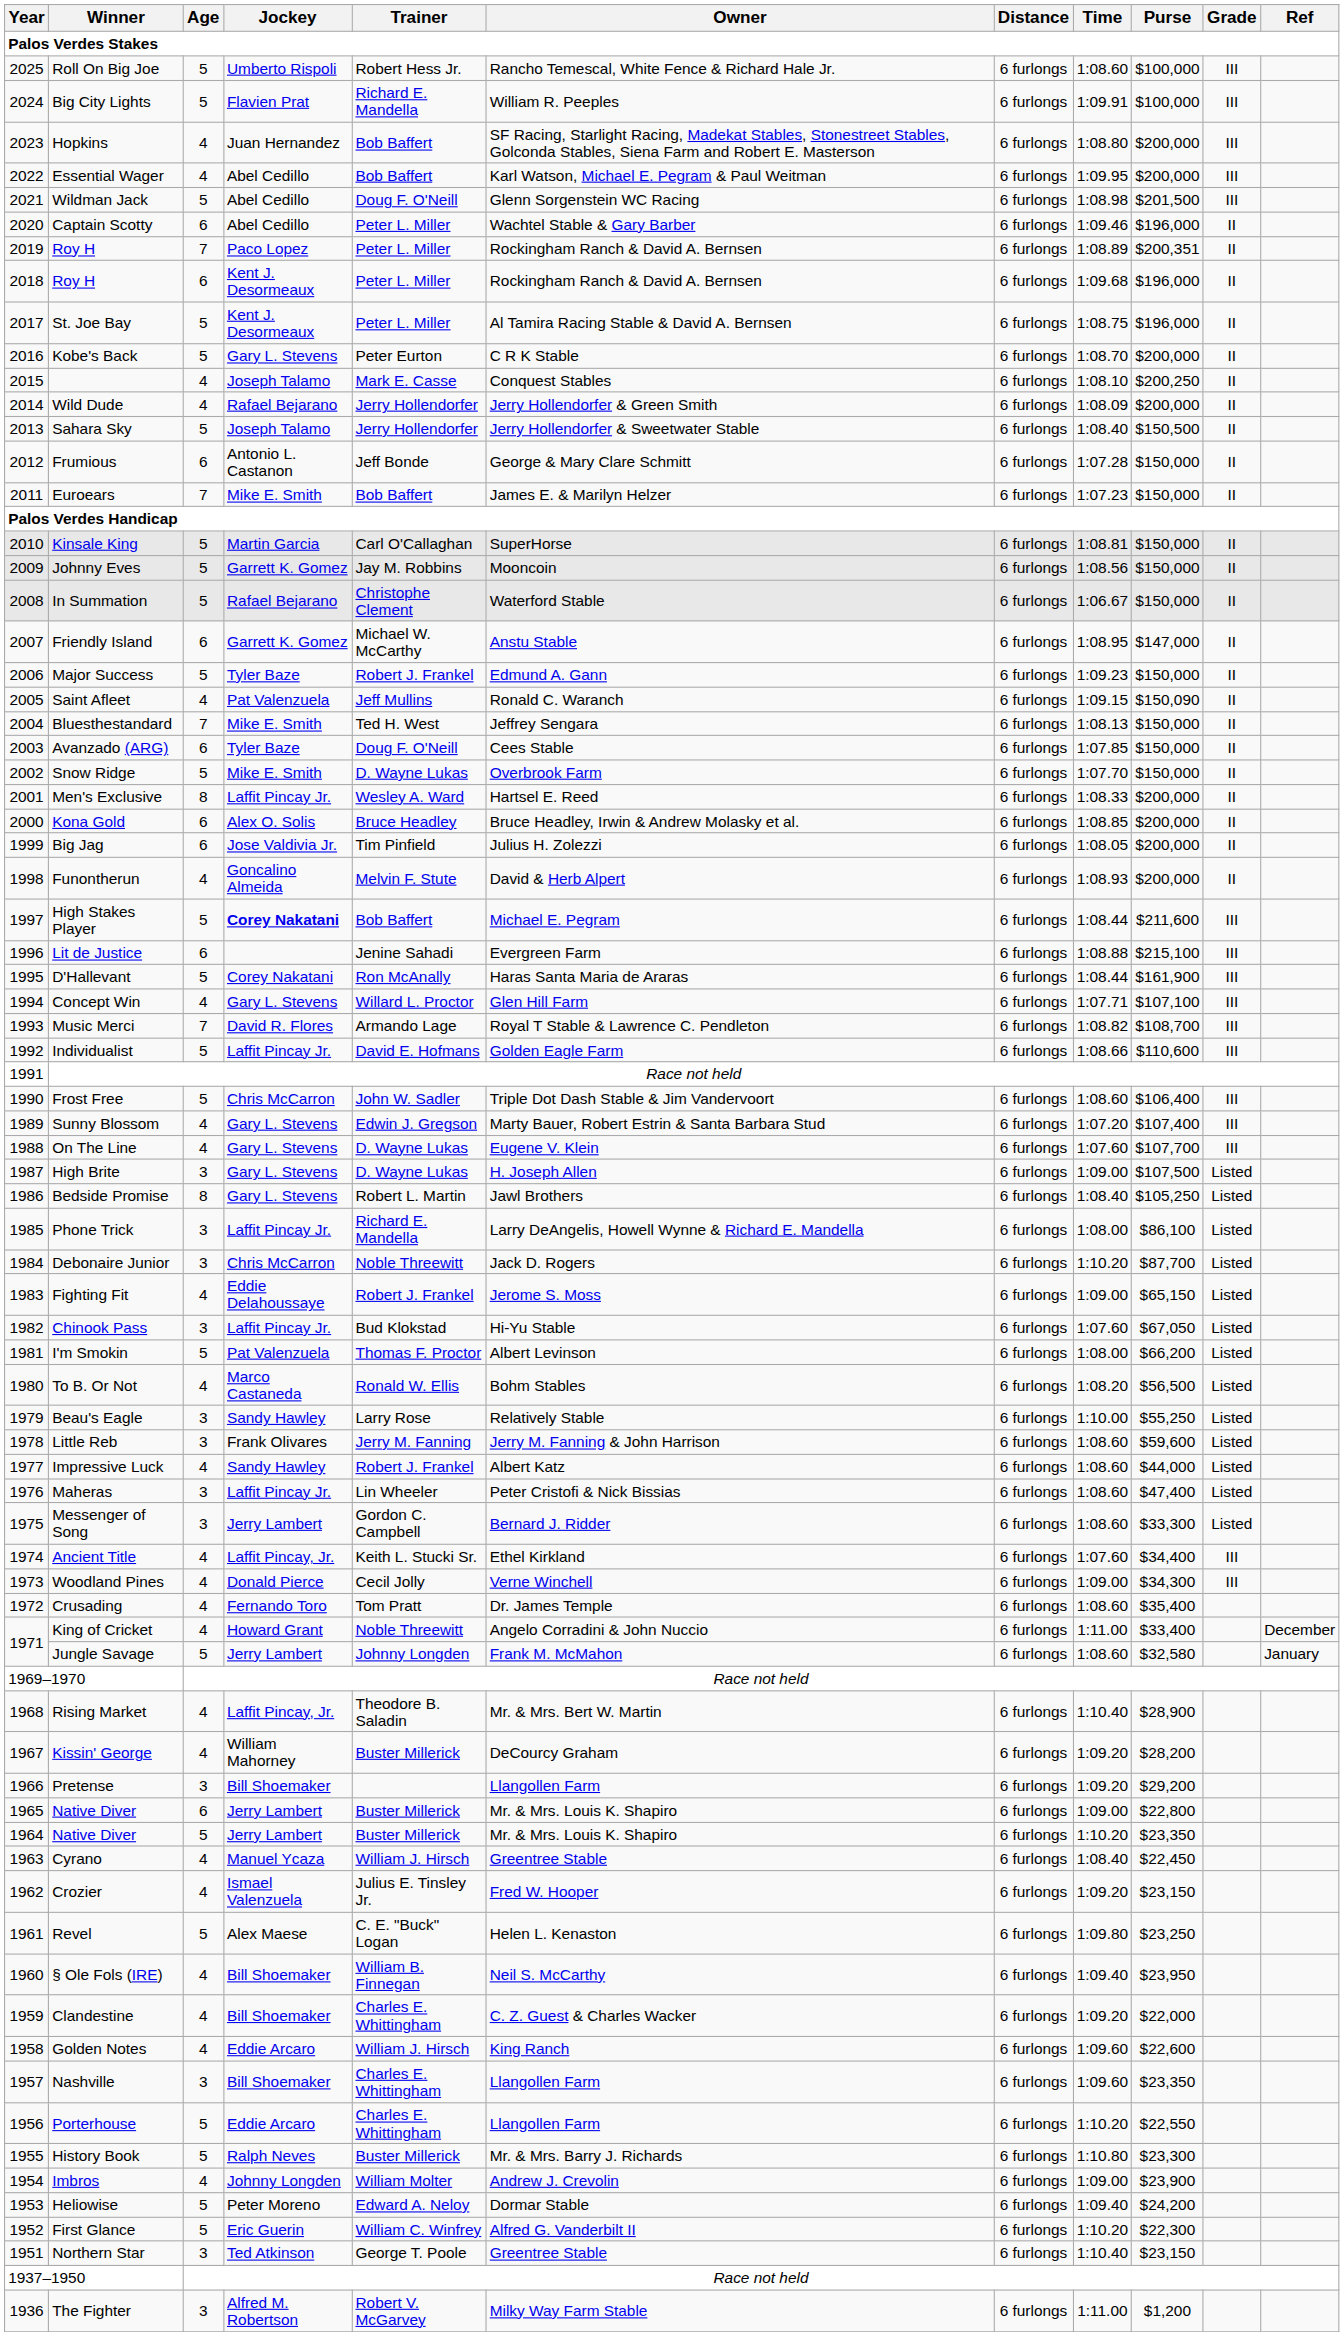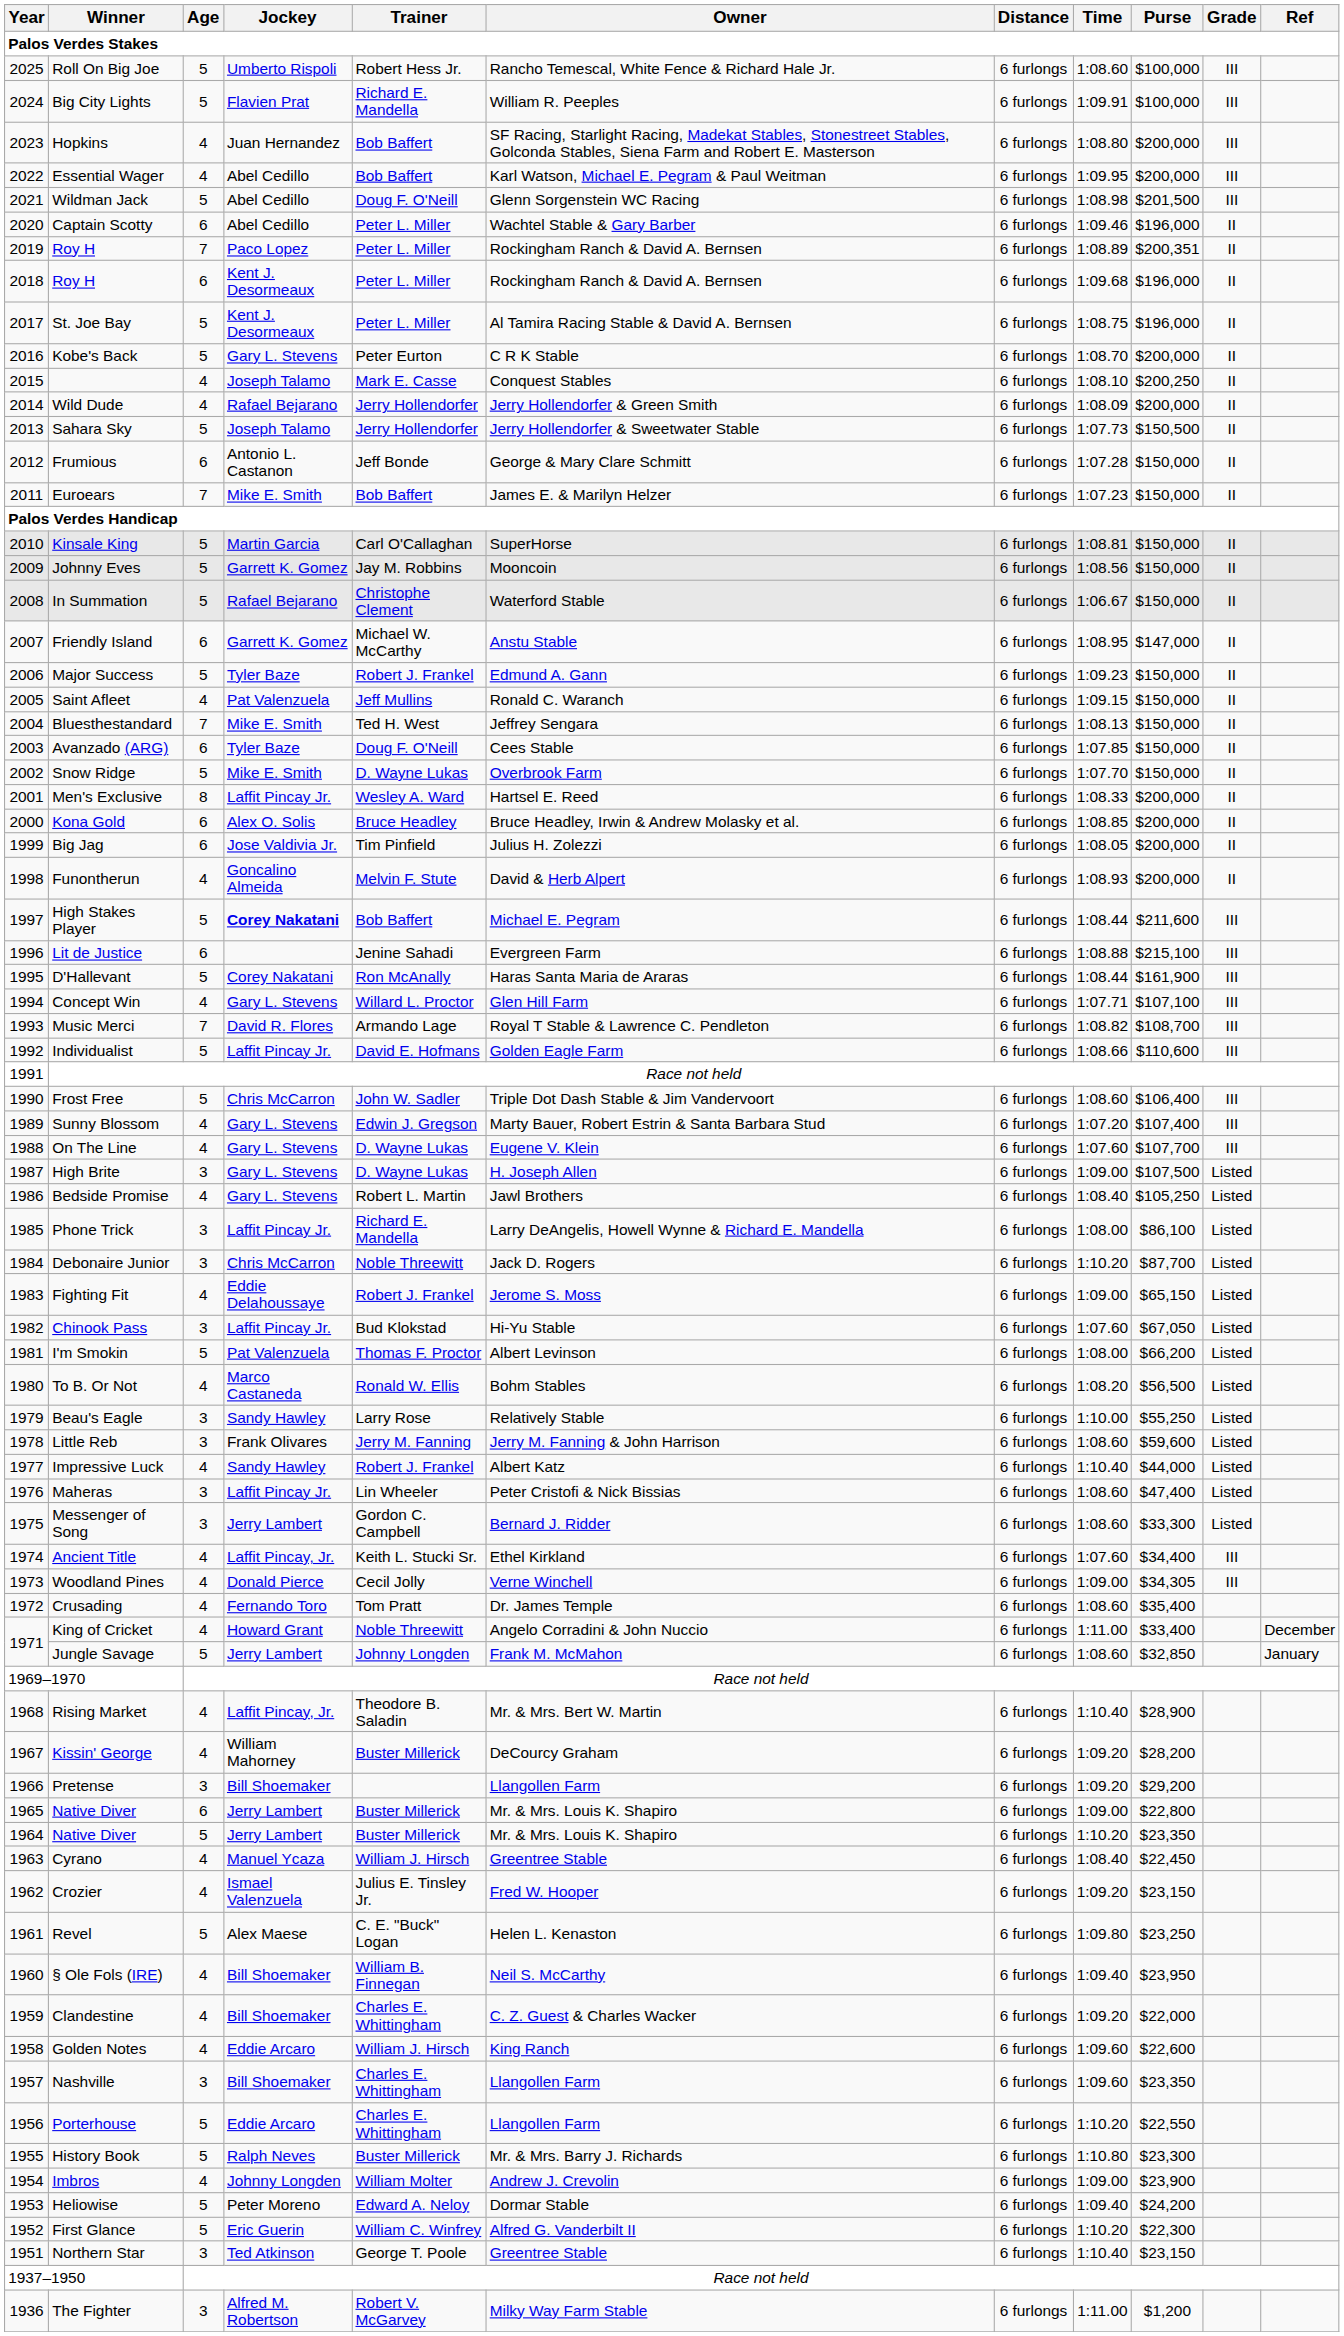Sahara Sky | Time: 1:08.40 -> 1:07.73
Saint Afleet | Purse: $150,090 -> $150,000
Bedside Promise | Age: 8 -> 4
Impressive Luck | Time: 1:08.60 -> 1:10.40
Woodland Pines | Purse: $34,300 -> $34,305
Jungle Savage | Purse: $32,580 -> $32,850
